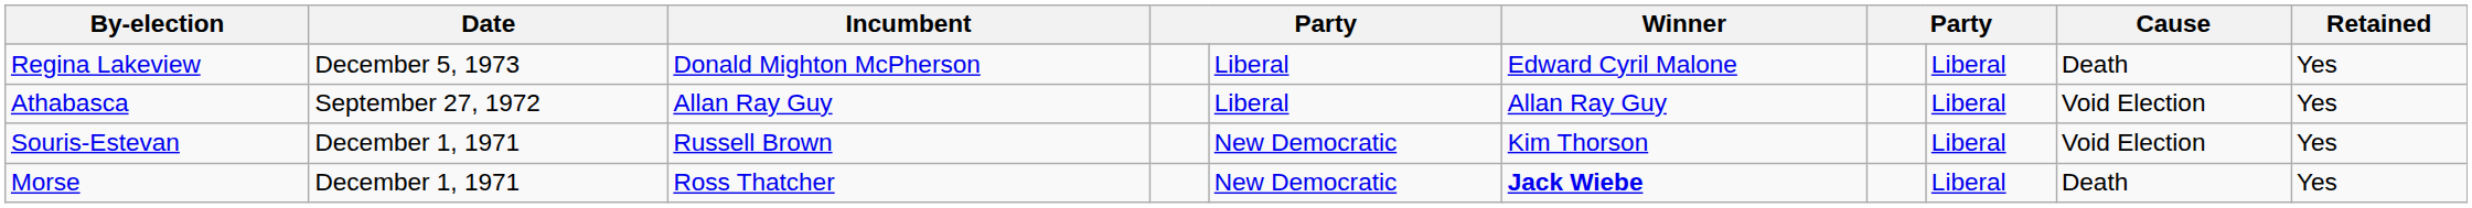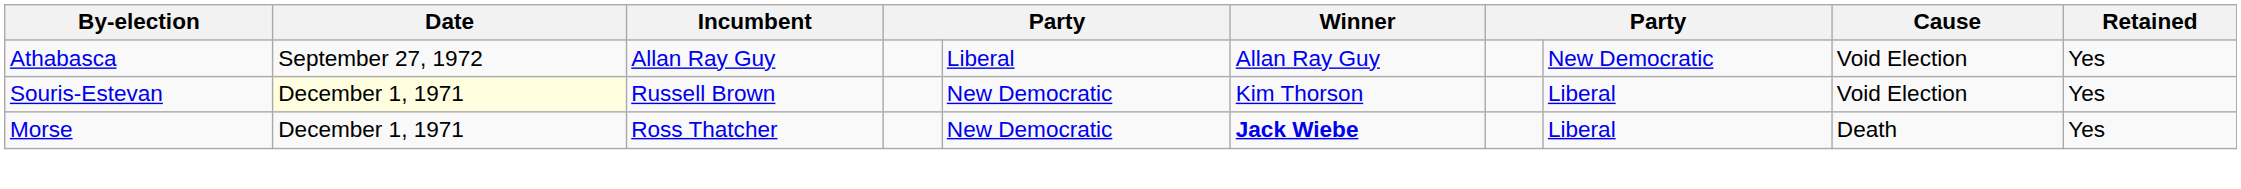- row: Regina Lakeview | December 5, 1973 | Donald Mighton McPherson | Liberal | Edward Cyril Malone | Liberal | Death | Yes
Athabasca | column 8: Liberal -> New Democratic
Souris-Estevan | Date: no background -> lightyellow background
